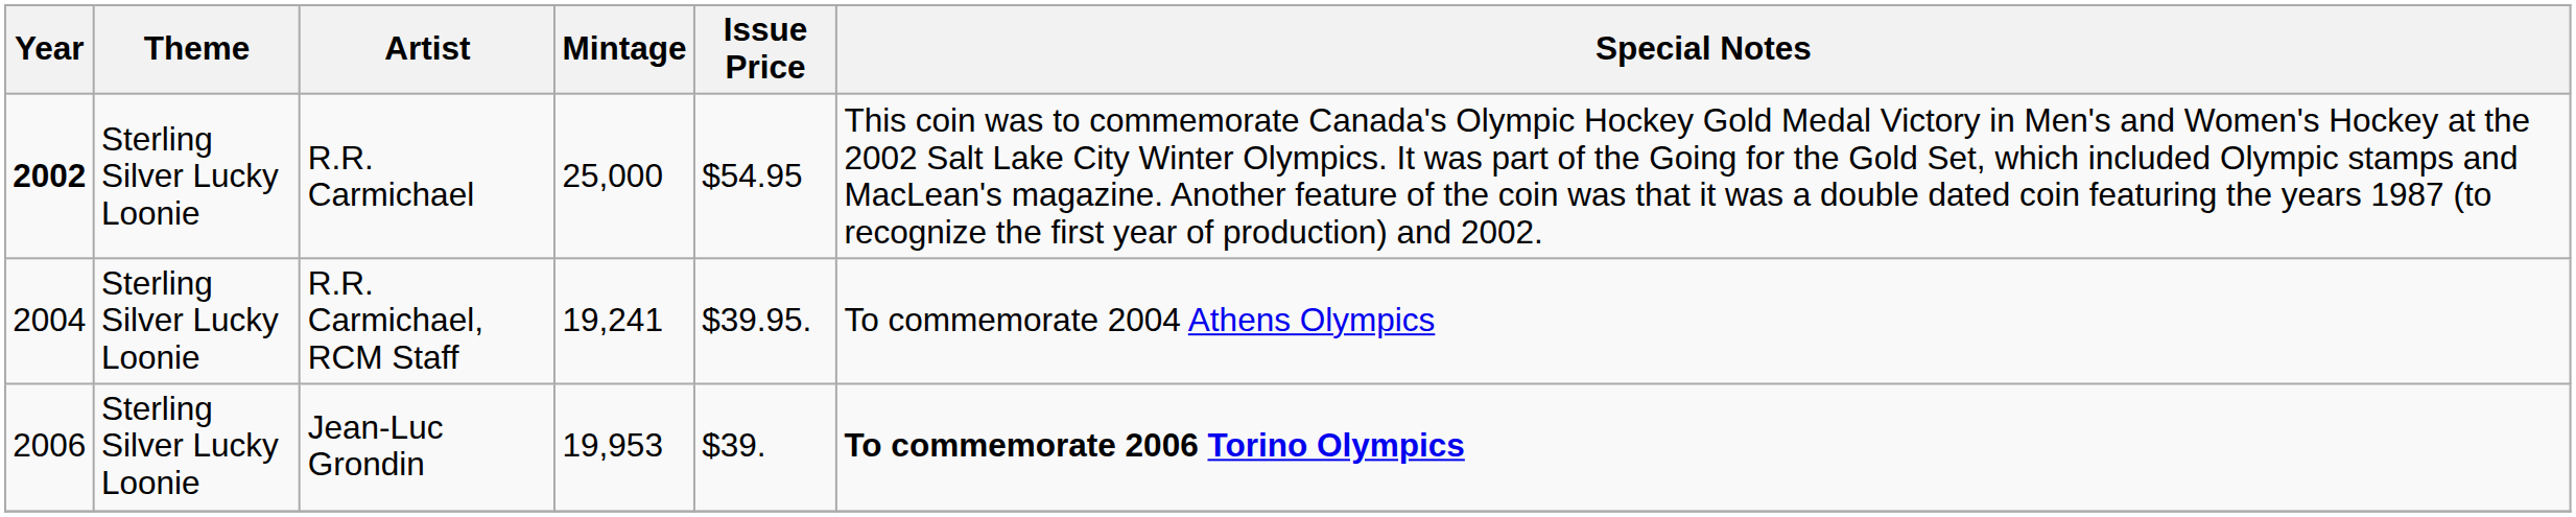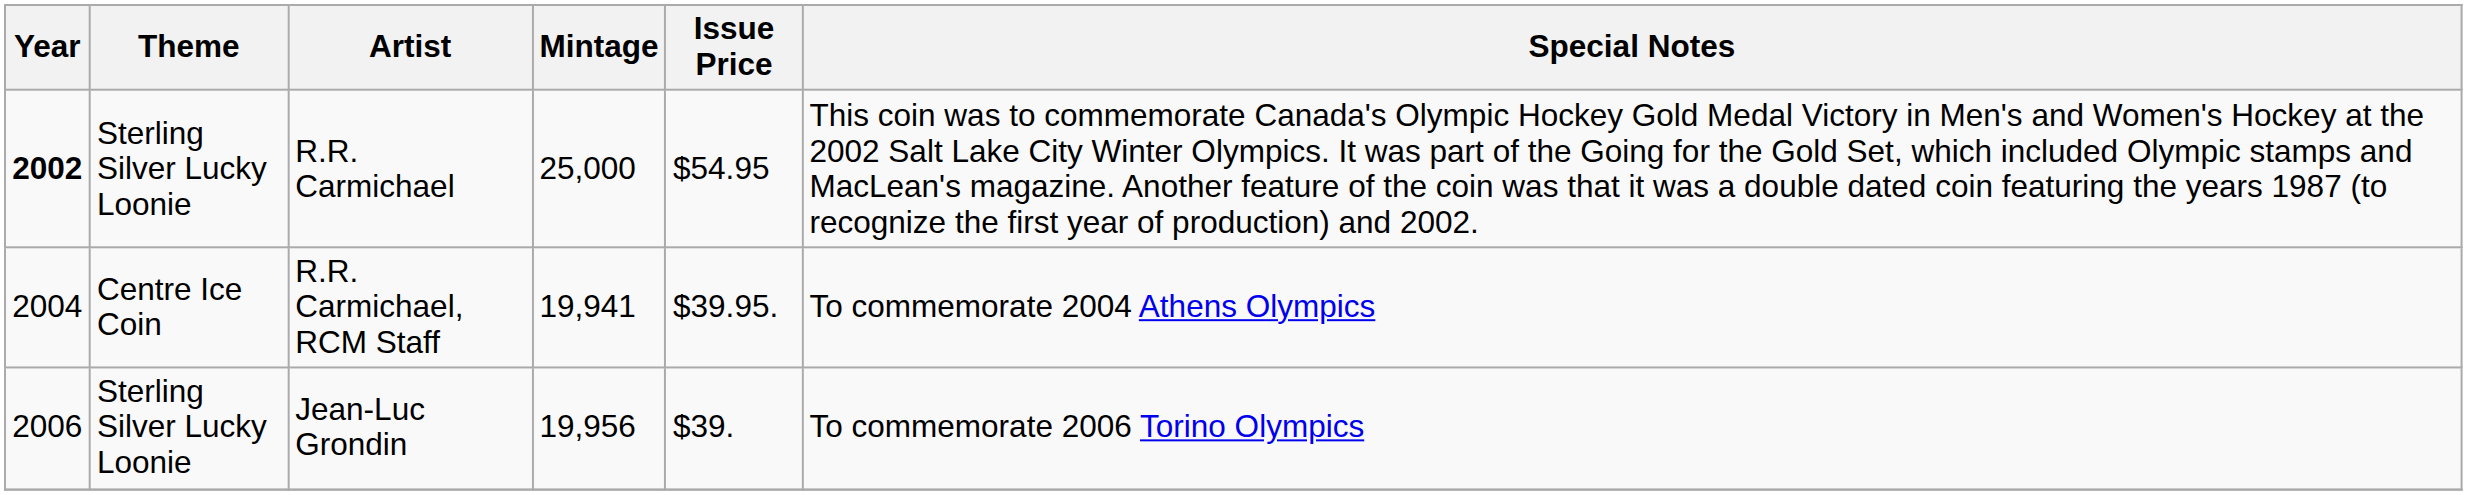R.R. Carmichael, RCM Staff | Theme: Sterling Silver Lucky Loonie -> Centre Ice Coin
R.R. Carmichael, RCM Staff | Mintage: 19,241 -> 19,941
Jean-Luc Grondin | Mintage: 19,953 -> 19,956
Jean-Luc Grondin | Special Notes: bold -> normal
